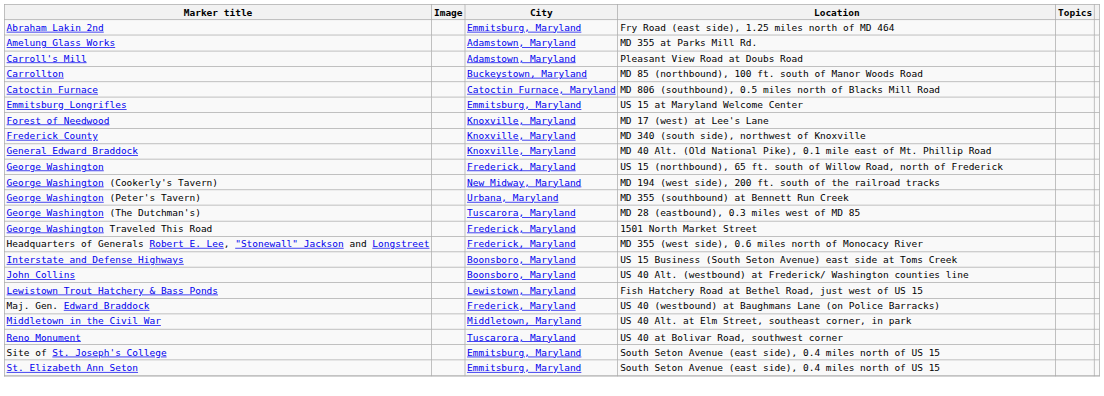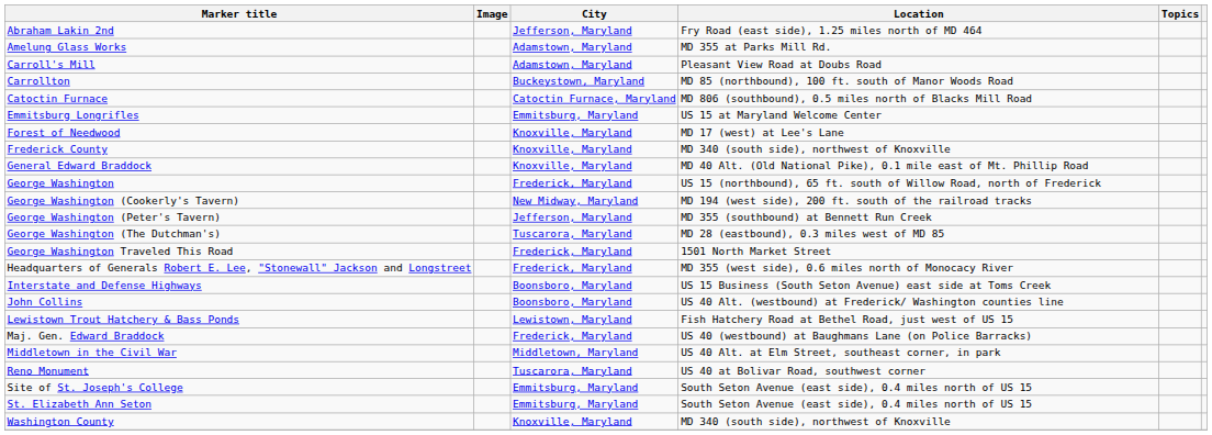Abraham Lakin 2nd | City: Emmitsburg, Maryland -> Jefferson, Maryland
George Washington (Peter's Tavern) | City: Urbana, Maryland -> Jefferson, Maryland
+ row: Washington County | Knoxville, Maryland | MD 340 (south side), northwest of Knoxville
